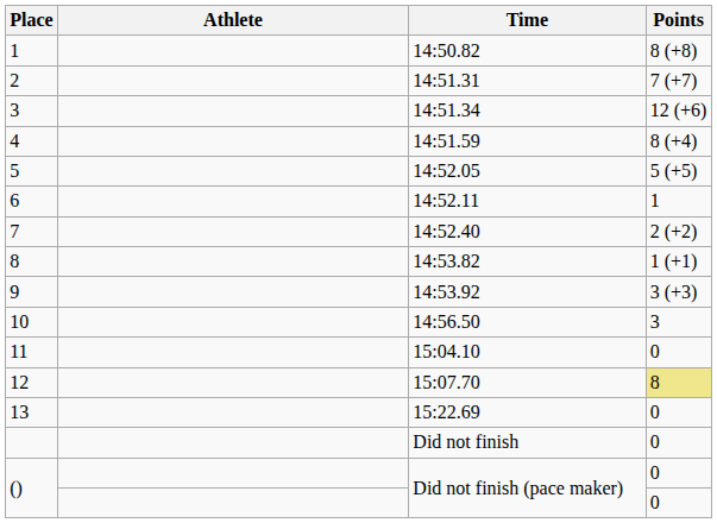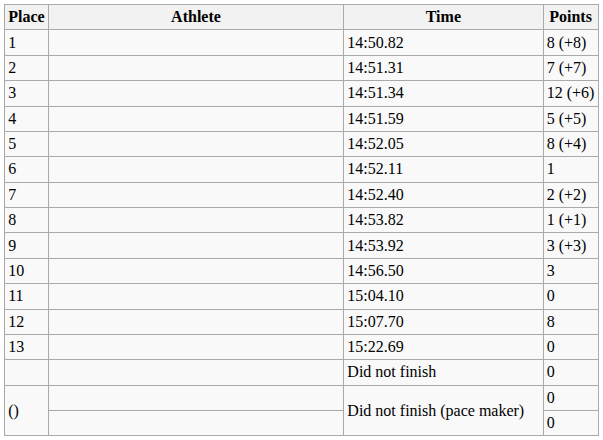4 | Points: 8 (+4) -> 5 (+5)
5 | Points: 5 (+5) -> 8 (+4)
12 | Points: khaki background -> no background
